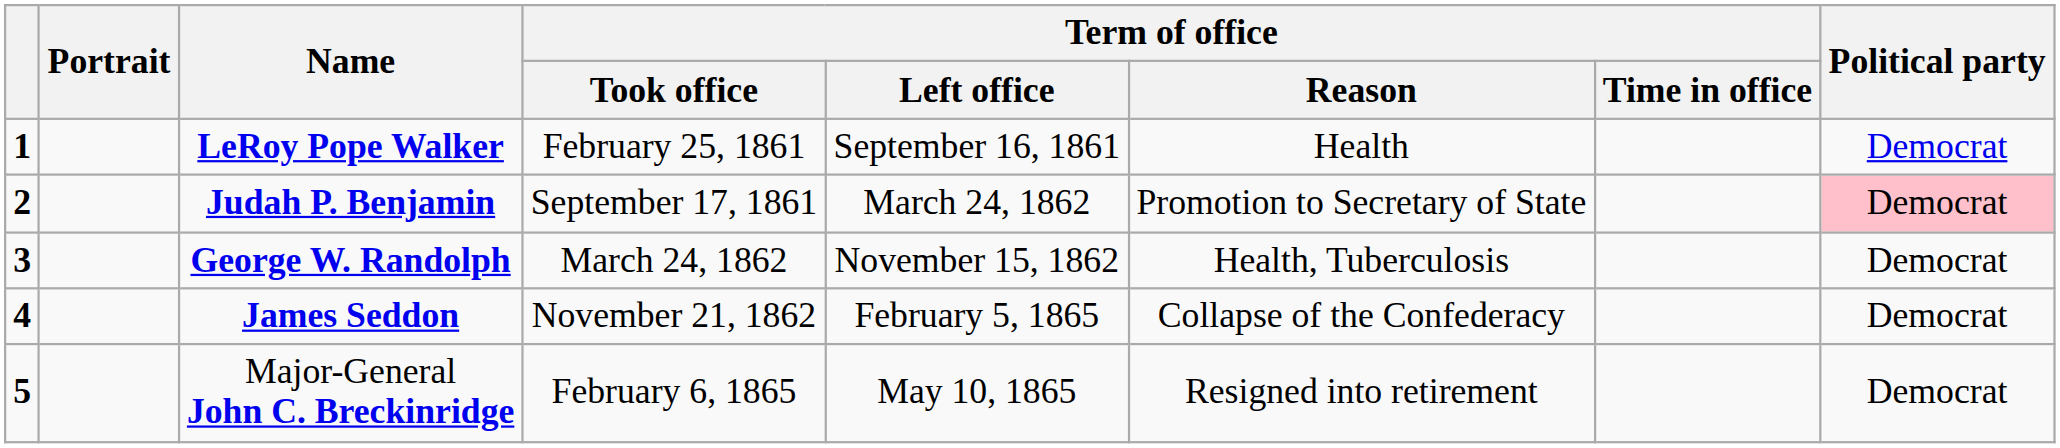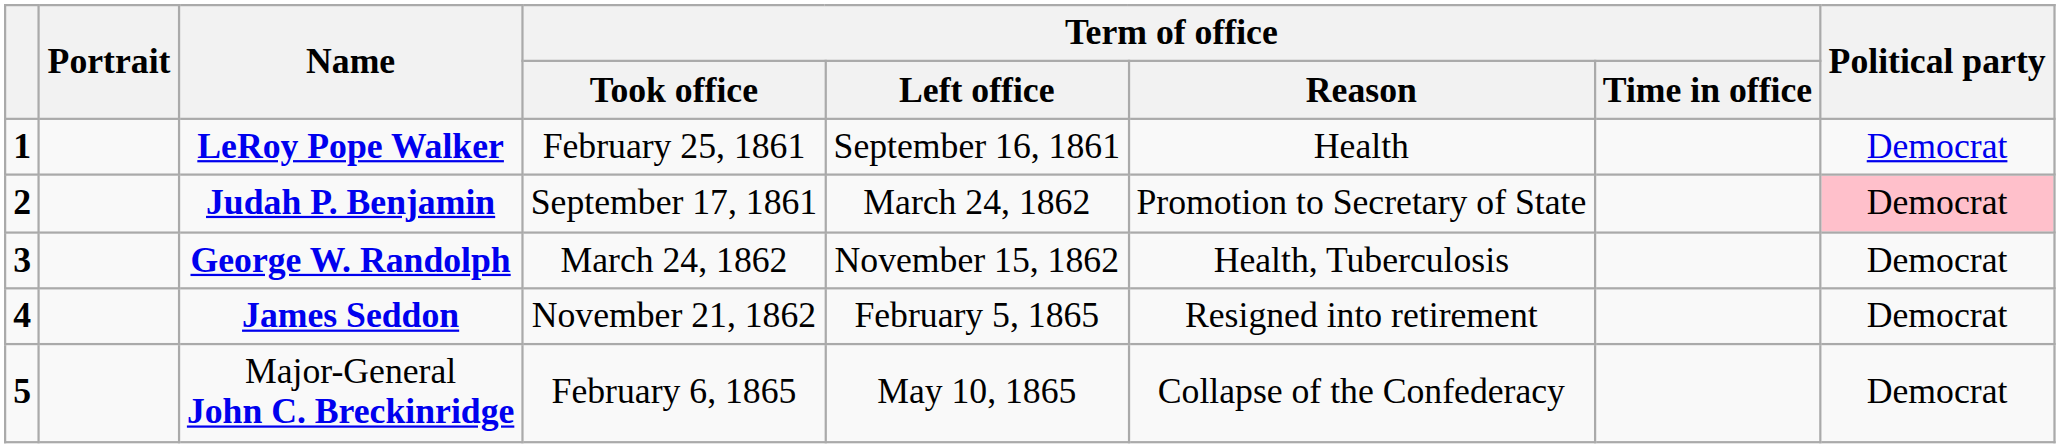James Seddon | Term of office / Reason: Collapse of the Confederacy -> Resigned into retirement
Major-General John C. Breckinridge | Term of office / Reason: Resigned into retirement -> Collapse of the Confederacy
